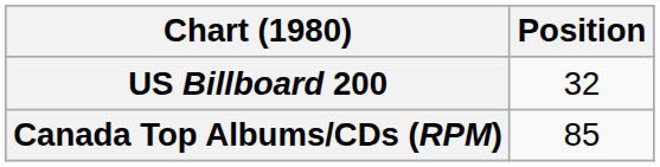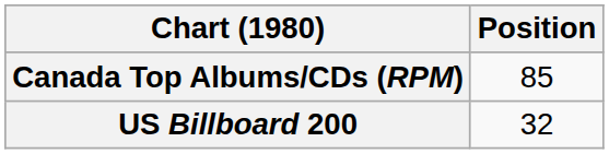rows swapped: Canada Top Albums/CDs (RPM) <-> US Billboard 200
